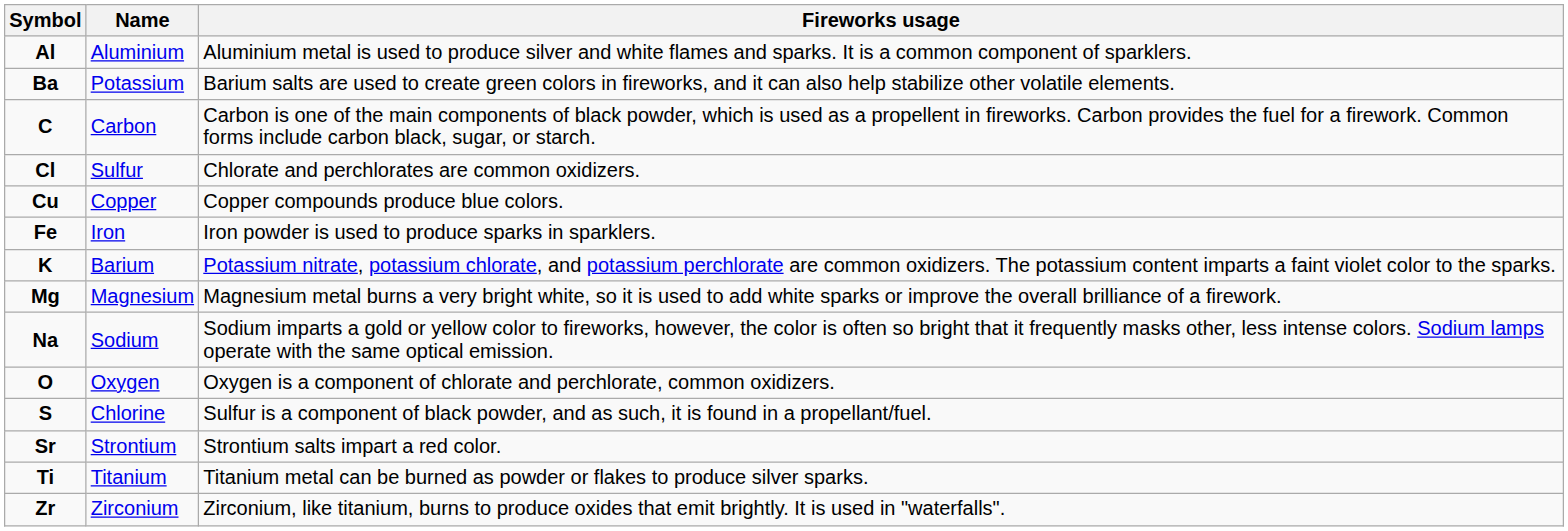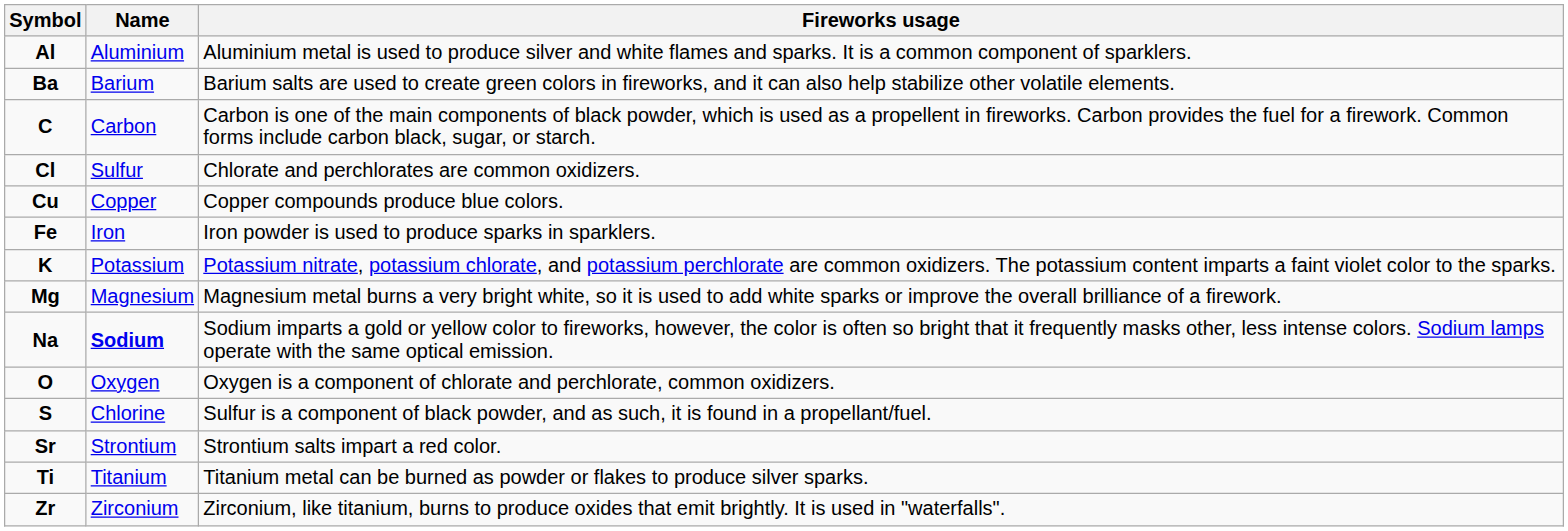Ba | Name: Potassium -> Barium
K | Name: Barium -> Potassium
Na | Name: normal -> bold
